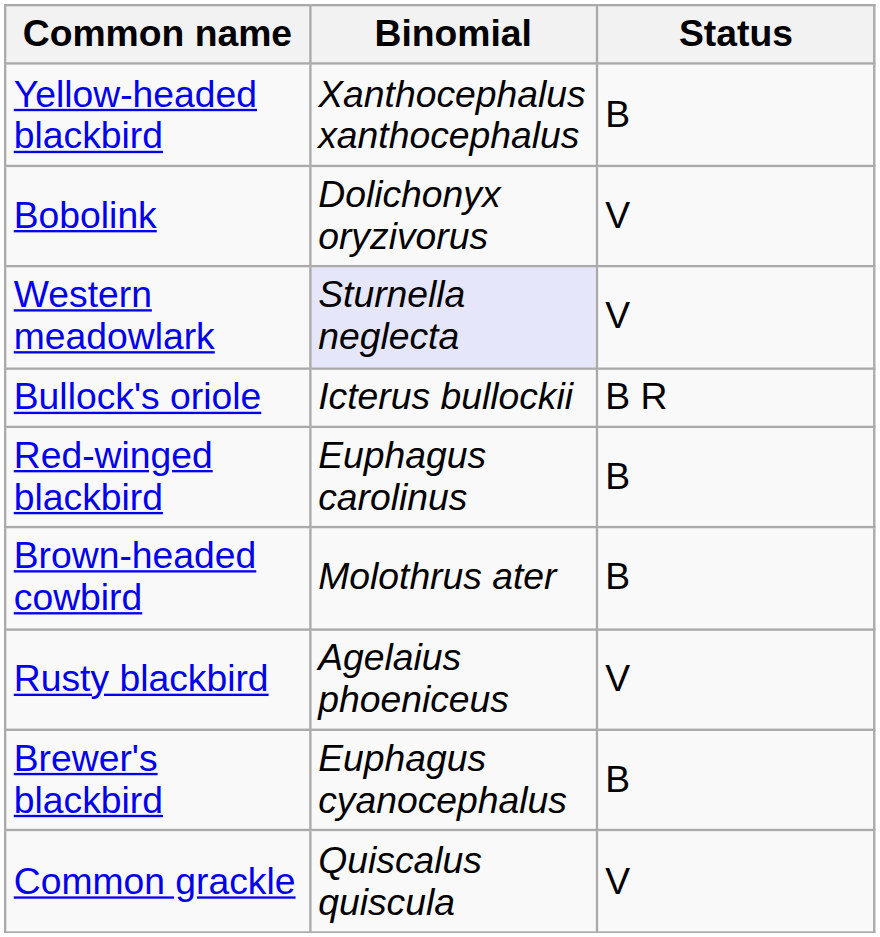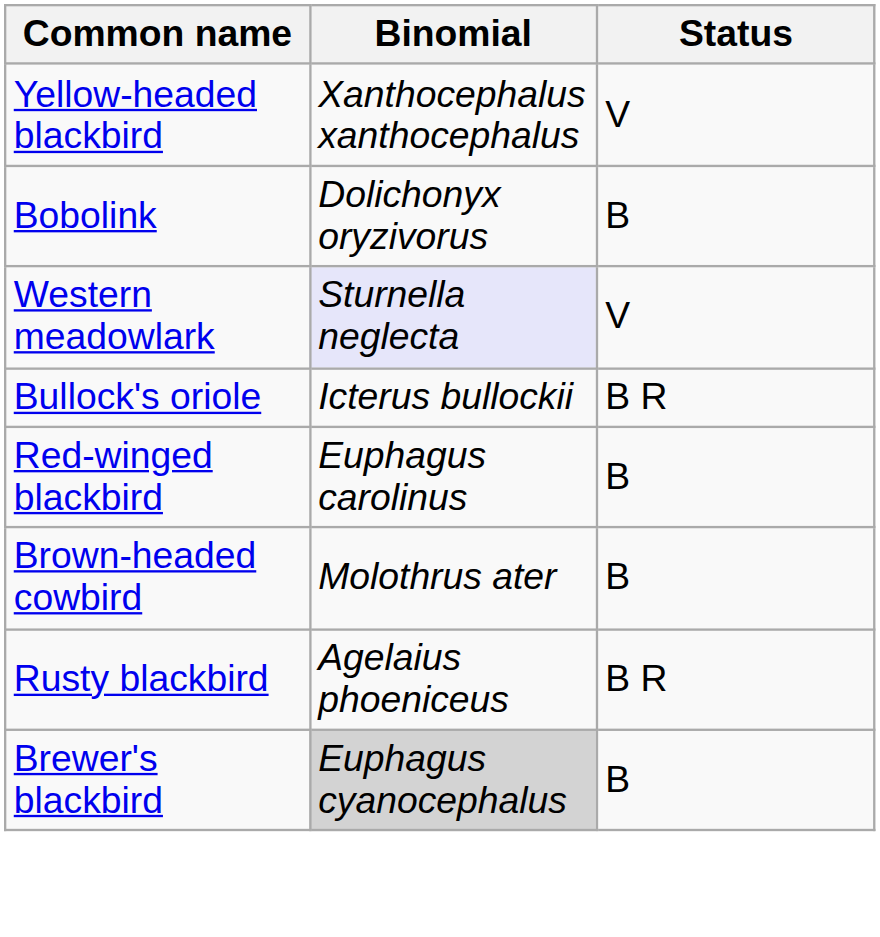Yellow-headed blackbird | Status: B -> V
Bobolink | Status: V -> B
Rusty blackbird | Status: V -> B R
Brewer's blackbird | Binomial: no background -> lightgrey background
- row: Common grackle | Quiscalus quiscula | V
